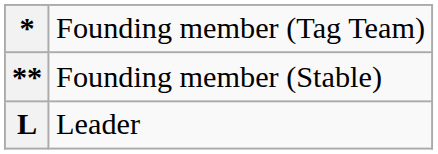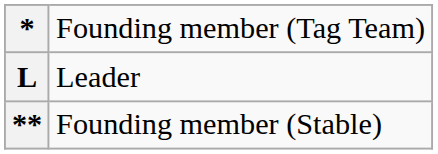rows swapped: ** <-> L
